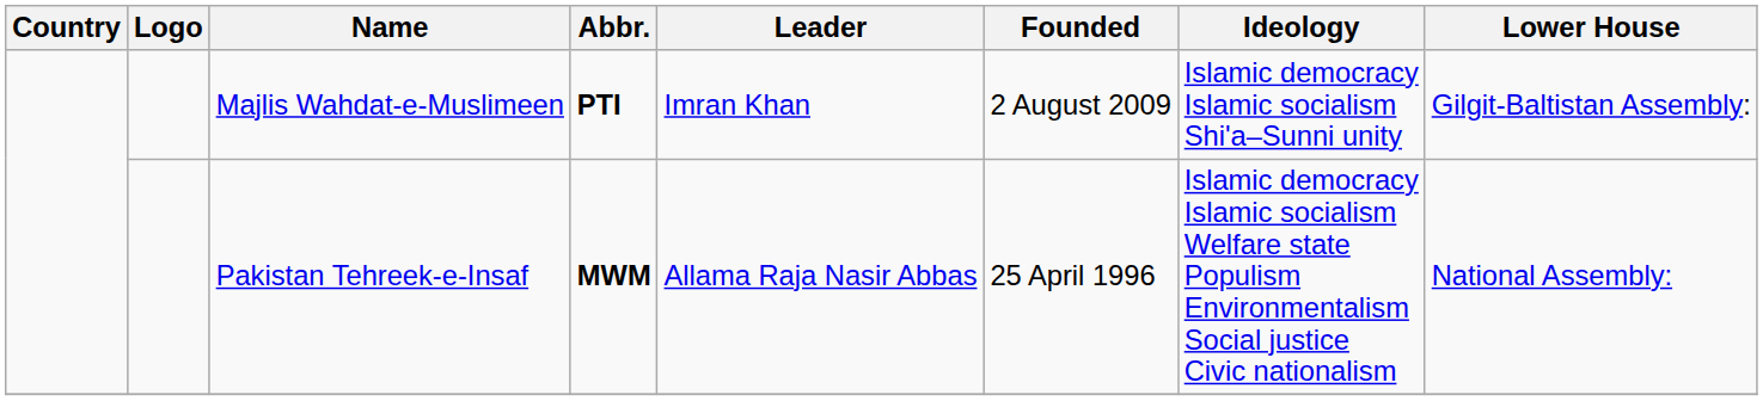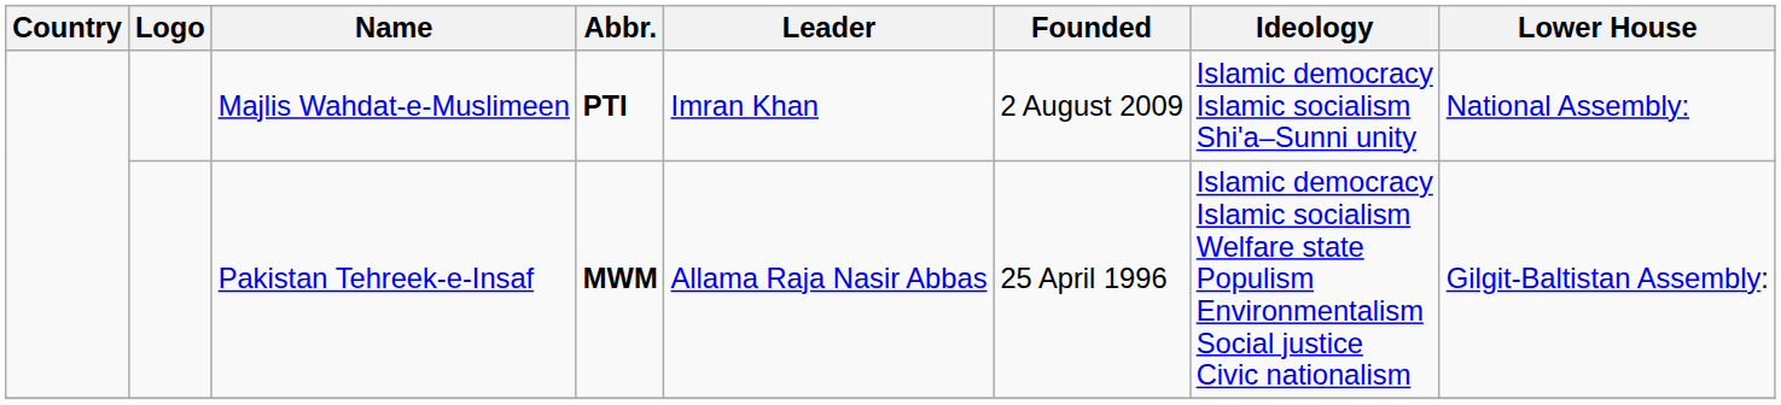Majlis Wahdat-e-Muslimeen | Lower House: Gilgit-Baltistan Assembly: -> National Assembly:
Pakistan Tehreek-e-Insaf | Lower House: National Assembly: -> Gilgit-Baltistan Assembly:
